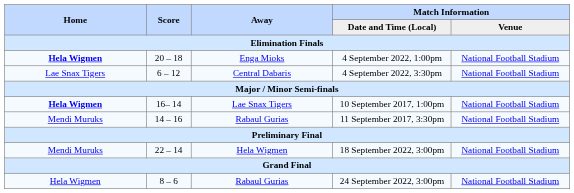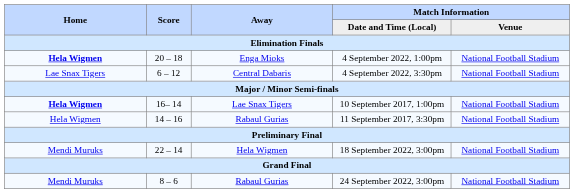11 September 2017, 3:30pm | Home: Mendi Muruks -> Hela Wigmen
24 September 2022, 3:00pm | Home: Hela Wigmen -> Mendi Muruks
